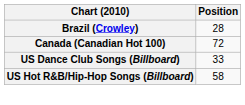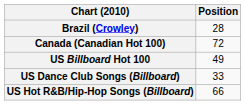+ row: US Billboard Hot 100 | 49
US Hot R&B/Hip-Hop Songs (Billboard) | Position: 58 -> 66
